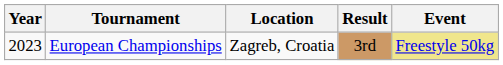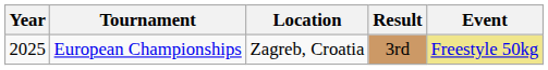European Championships | Year: 2023 -> 2025
